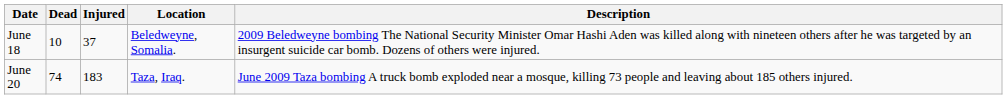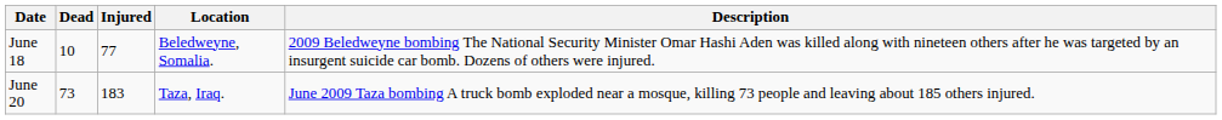June 18 | Injured: 37 -> 77
June 20 | Dead: 74 -> 73
